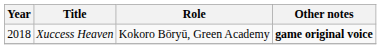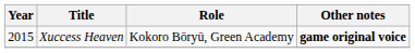Xuccess Heaven | Year: 2018 -> 2015
